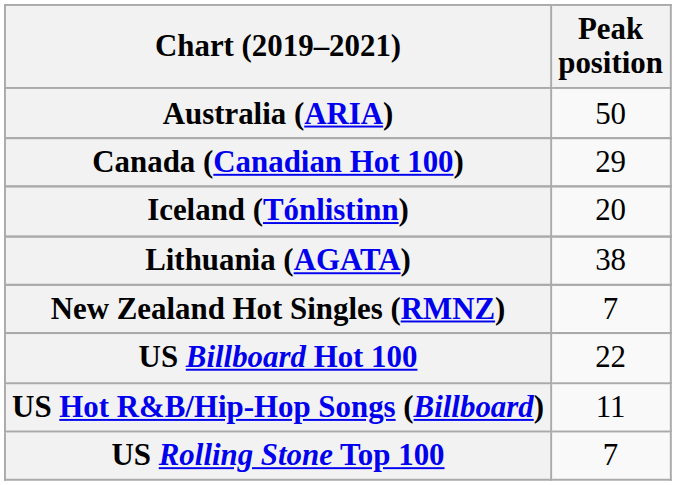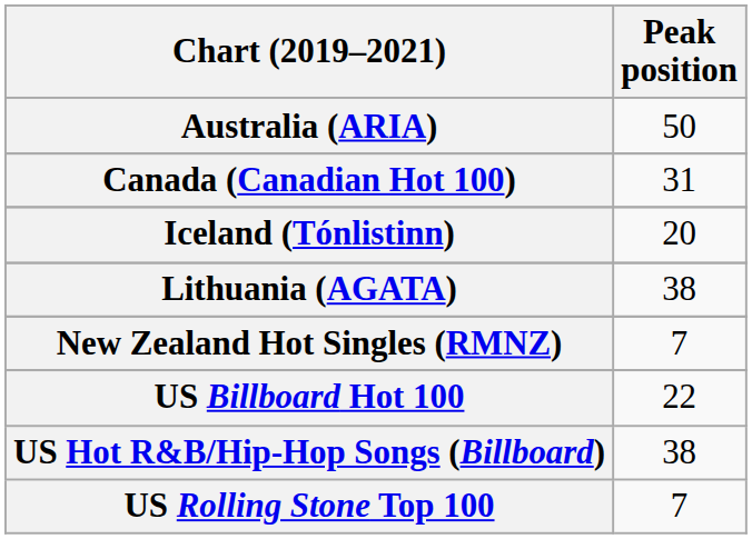Canada (Canadian Hot 100) | Peak position: 29 -> 31
US Hot R&B/Hip-Hop Songs (Billboard) | Peak position: 11 -> 38
